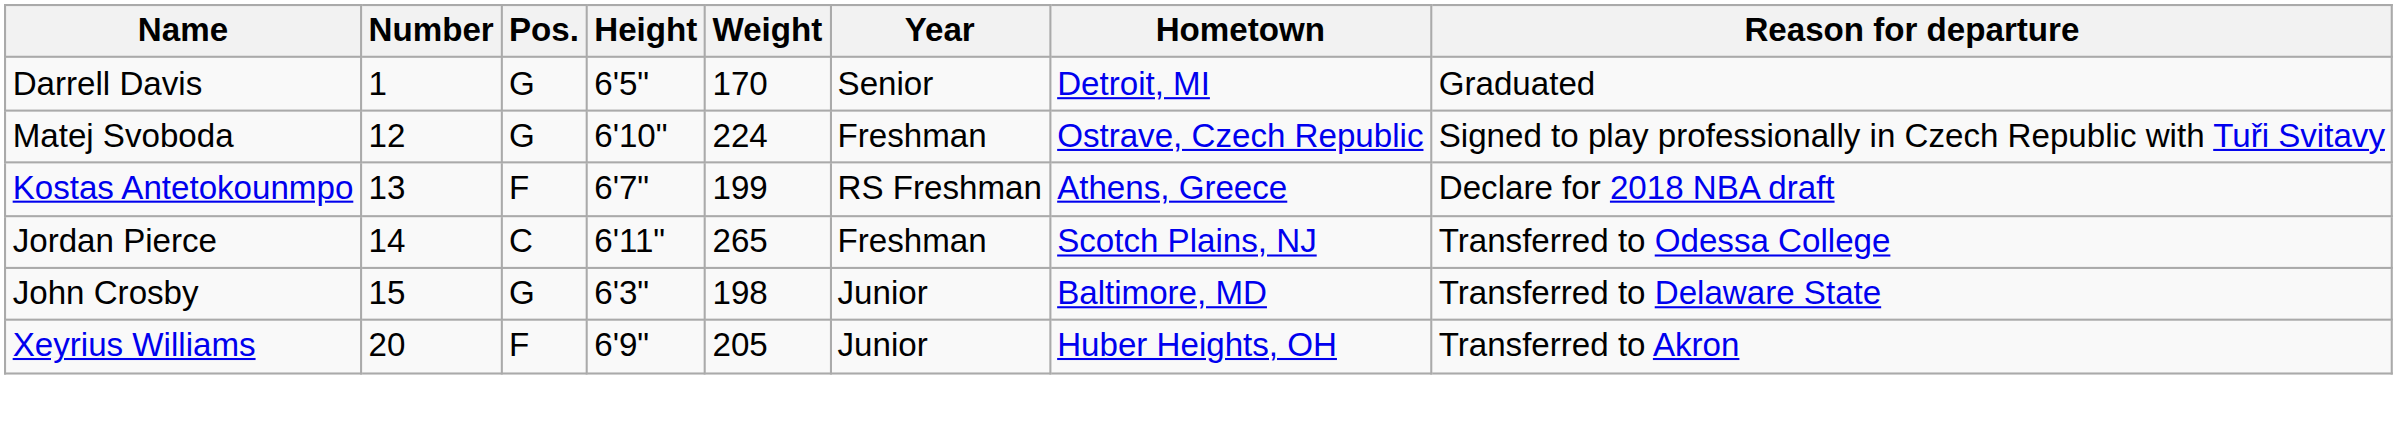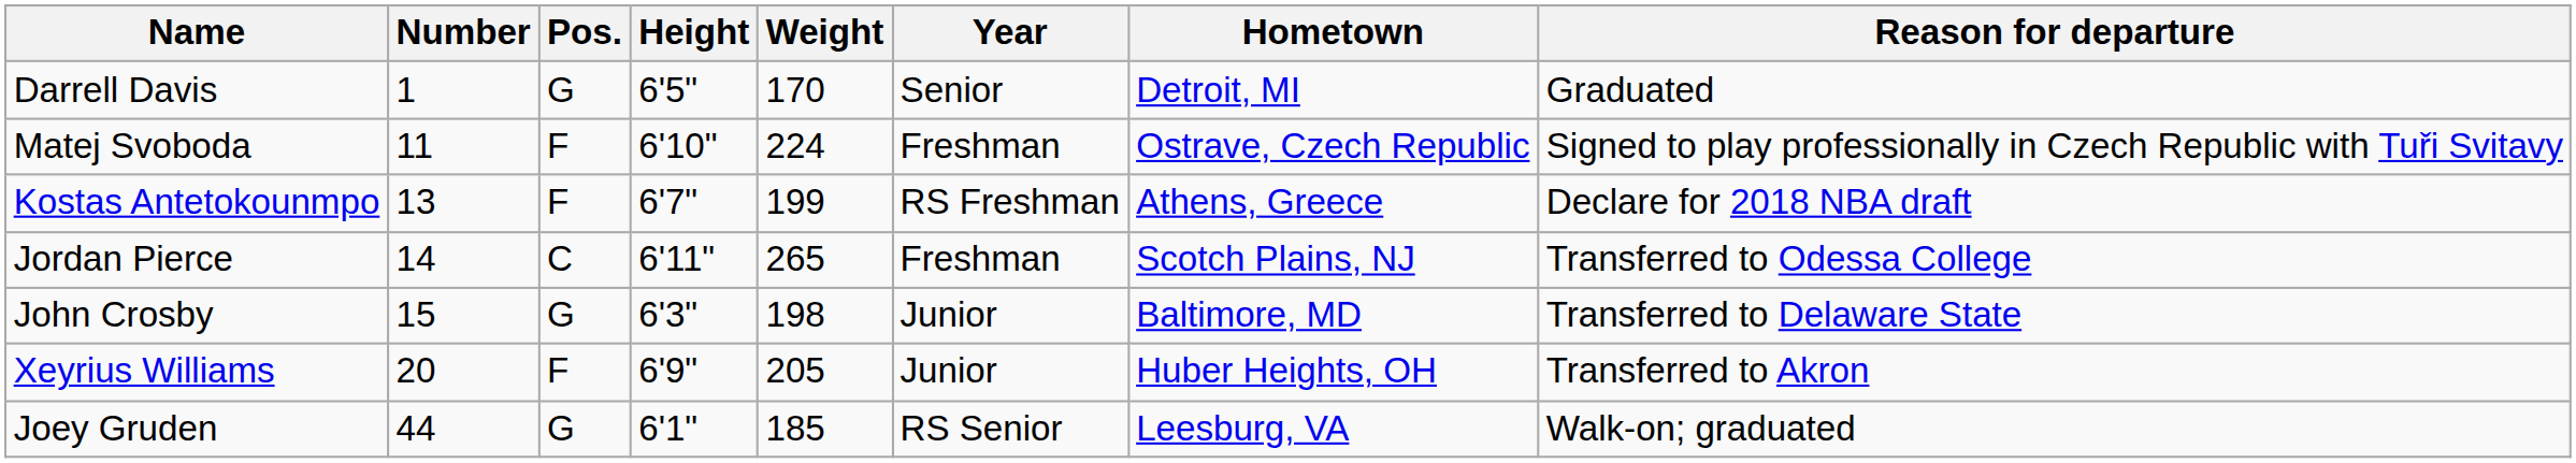Matej Svoboda | Number: 12 -> 11
Matej Svoboda | Pos.: G -> F
+ row: Joey Gruden | 44 | G | 6'1" | 185 | RS Senior | Leesburg, VA | Walk-on; graduated
